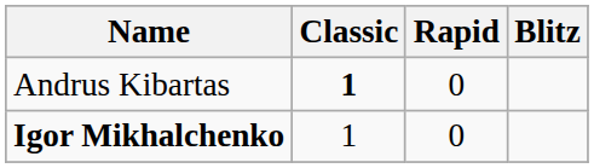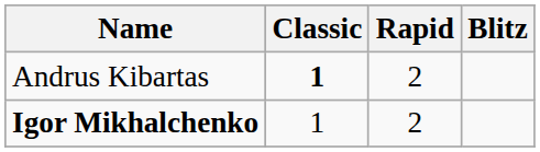Andrus Kibartas | Rapid: 0 -> 2
Igor Mikhalchenko | Rapid: 0 -> 2
